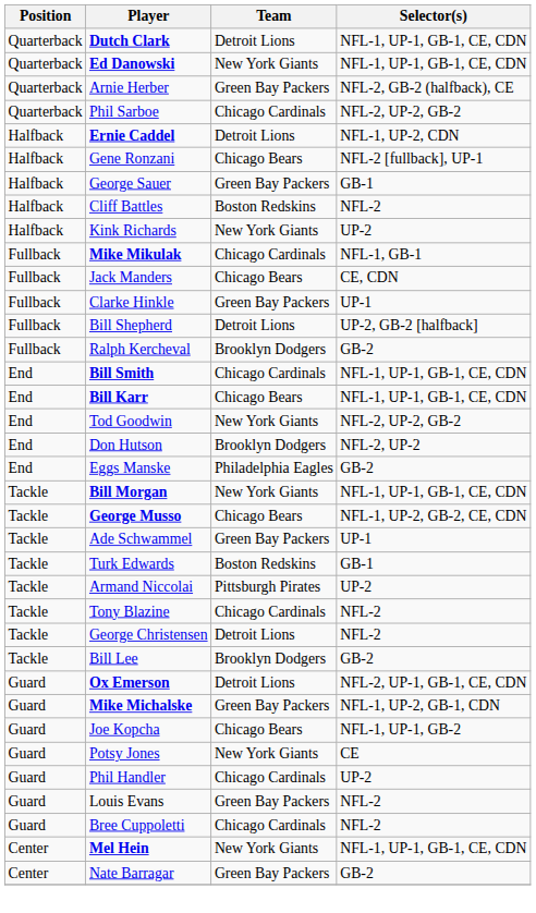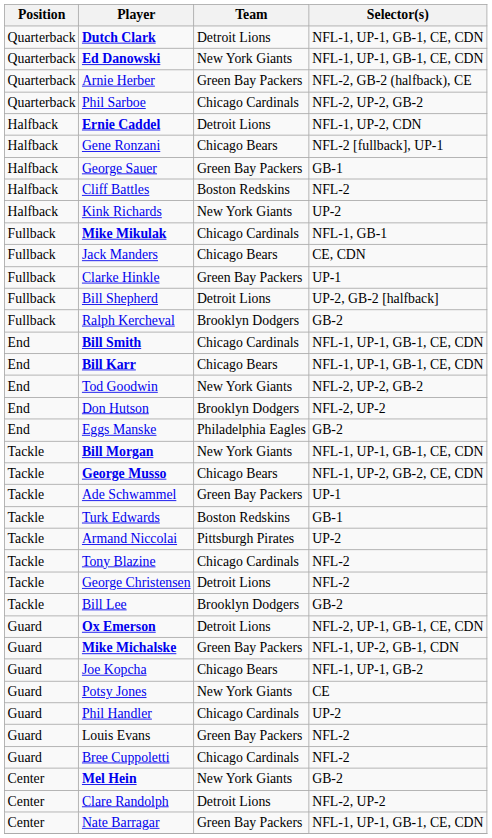Mel Hein | Selector(s): NFL-1, UP-1, GB-1, CE, CDN -> GB-2
+ row: Center | Clare Randolph | Detroit Lions | NFL-2, UP-2
Nate Barragar | Selector(s): GB-2 -> NFL-1, UP-1, GB-1, CE, CDN
